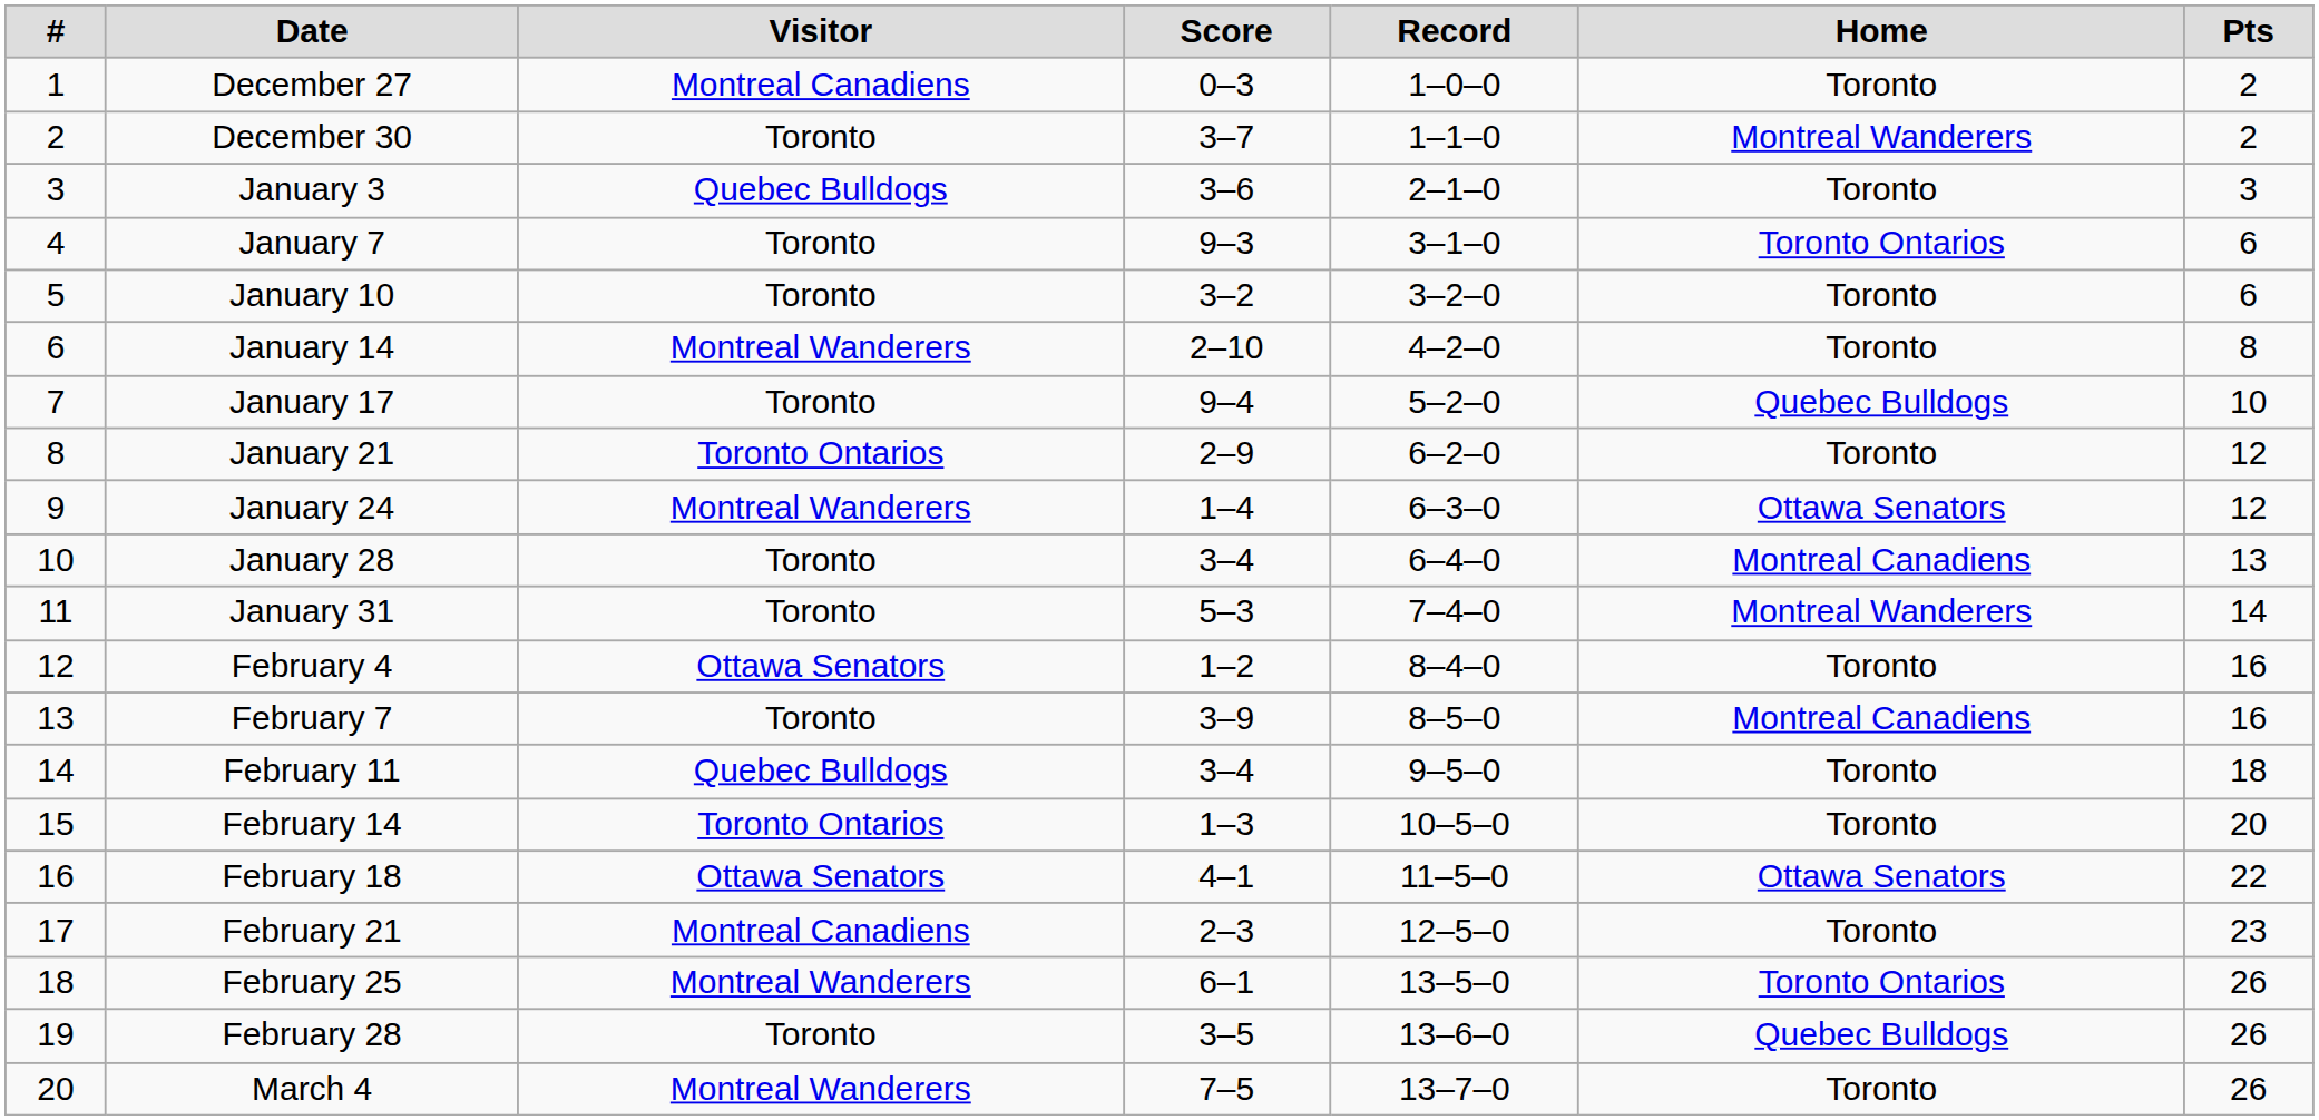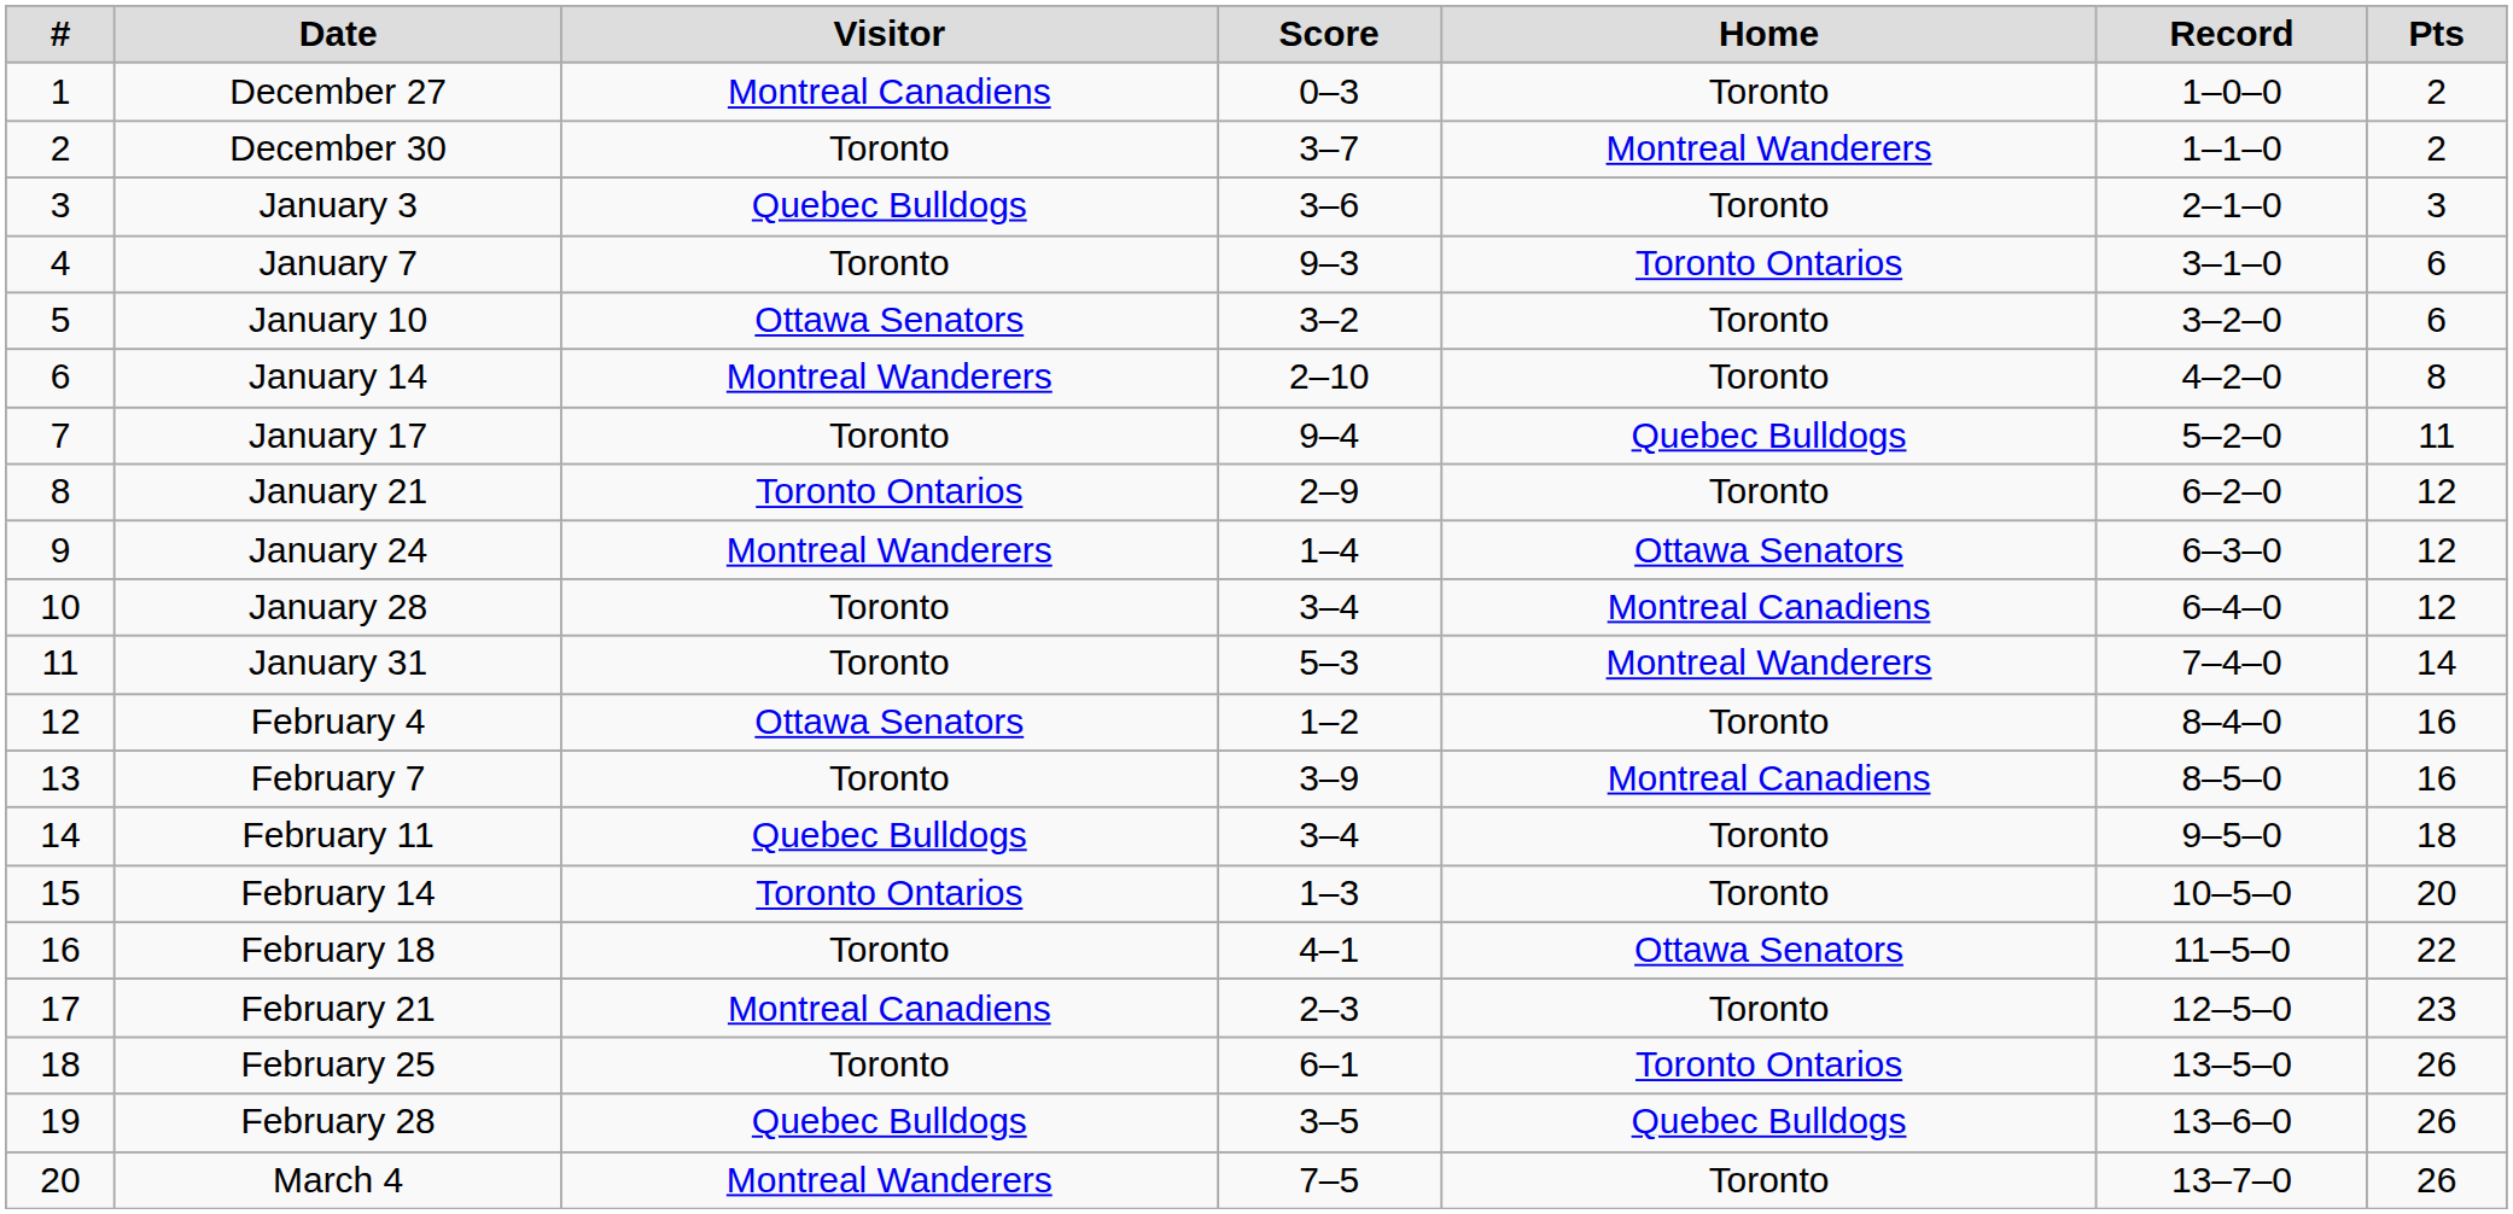columns swapped: Home <-> Record
January 10 | Visitor: Toronto -> Ottawa Senators
January 17 | Pts: 10 -> 11
January 28 | Pts: 13 -> 12
February 18 | Visitor: Ottawa Senators -> Toronto
February 25 | Visitor: Montreal Wanderers -> Toronto
February 28 | Visitor: Toronto -> Quebec Bulldogs
